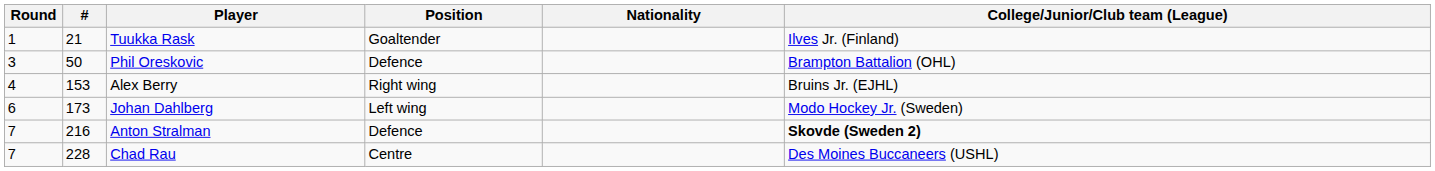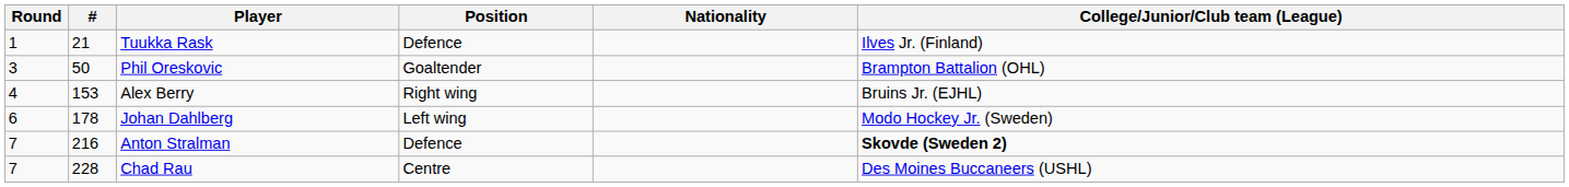Tuukka Rask | Position: Goaltender -> Defence
Phil Oreskovic | Position: Defence -> Goaltender
Johan Dahlberg | #: 173 -> 178
